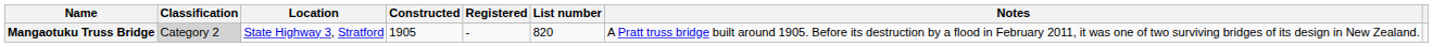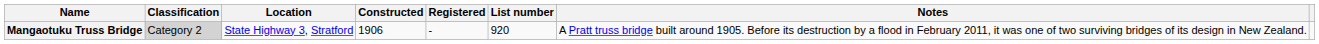Mangaotuku Truss Bridge | Constructed: 1905 -> 1906
Mangaotuku Truss Bridge | List number: 820 -> 920
